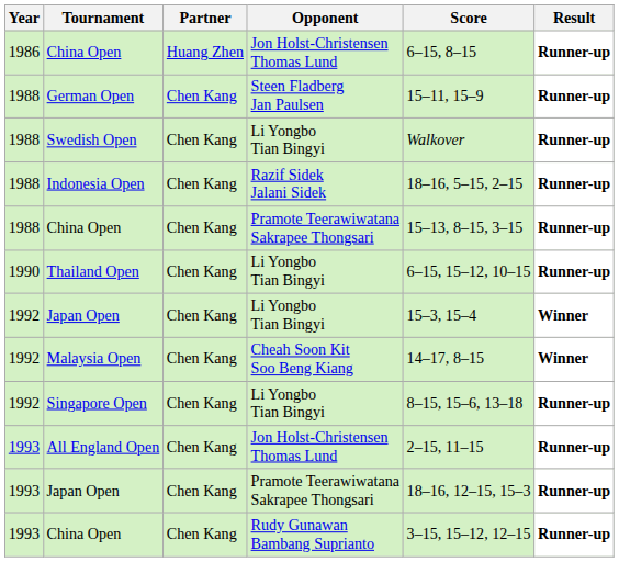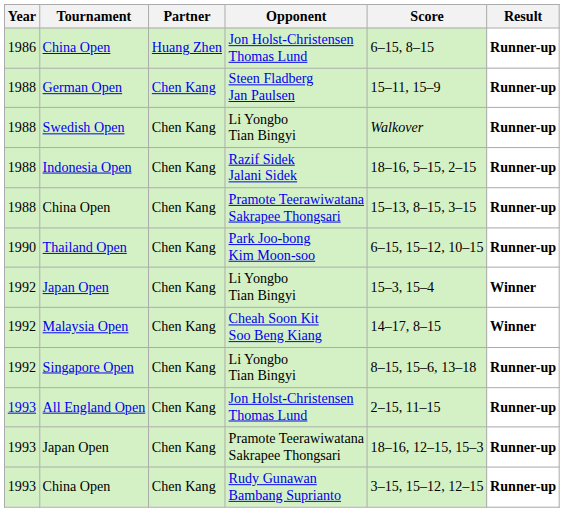Thailand Open | Opponent: Li Yongbo Tian Bingyi -> Park Joo-bong Kim Moon-soo
